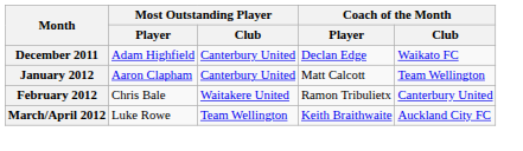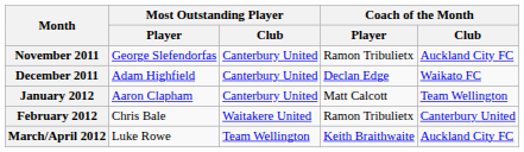+ row: November 2011 | George Slefendorfas | Canterbury United | Ramon Tribulietx | Auckland City FC
